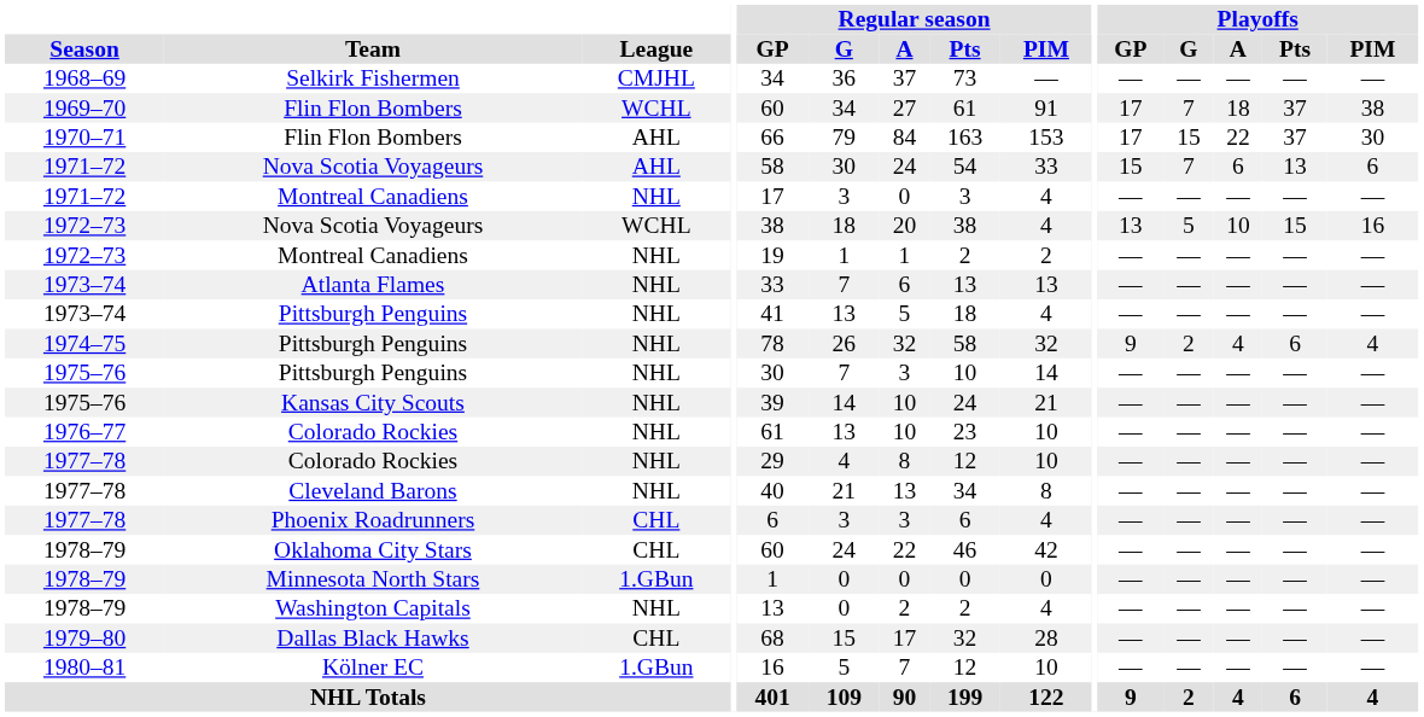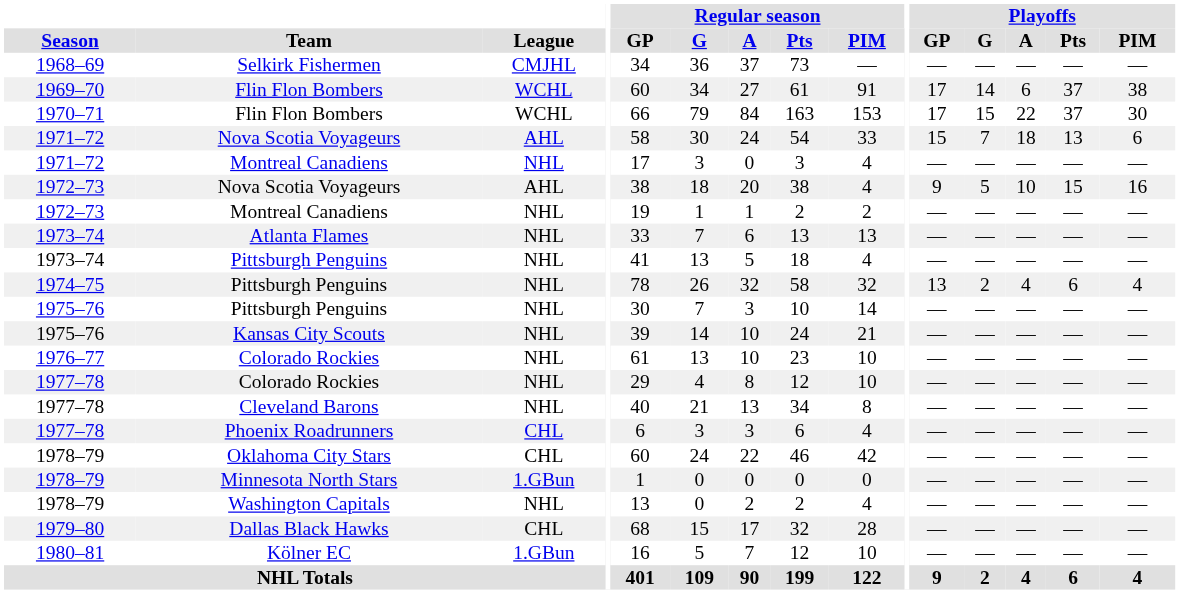1969–70 / Flin Flon Bombers | Playoffs / G: 7 -> 14
1969–70 / Flin Flon Bombers | Playoffs / A: 18 -> 6
1970–71 / Flin Flon Bombers | League: AHL -> WCHL
1971–72 / Nova Scotia Voyageurs | Playoffs / A: 6 -> 18
1972–73 / Nova Scotia Voyageurs | League: WCHL -> AHL
1972–73 / Nova Scotia Voyageurs | Playoffs / GP: 13 -> 9
1974–75 / Pittsburgh Penguins | Playoffs / GP: 9 -> 13
